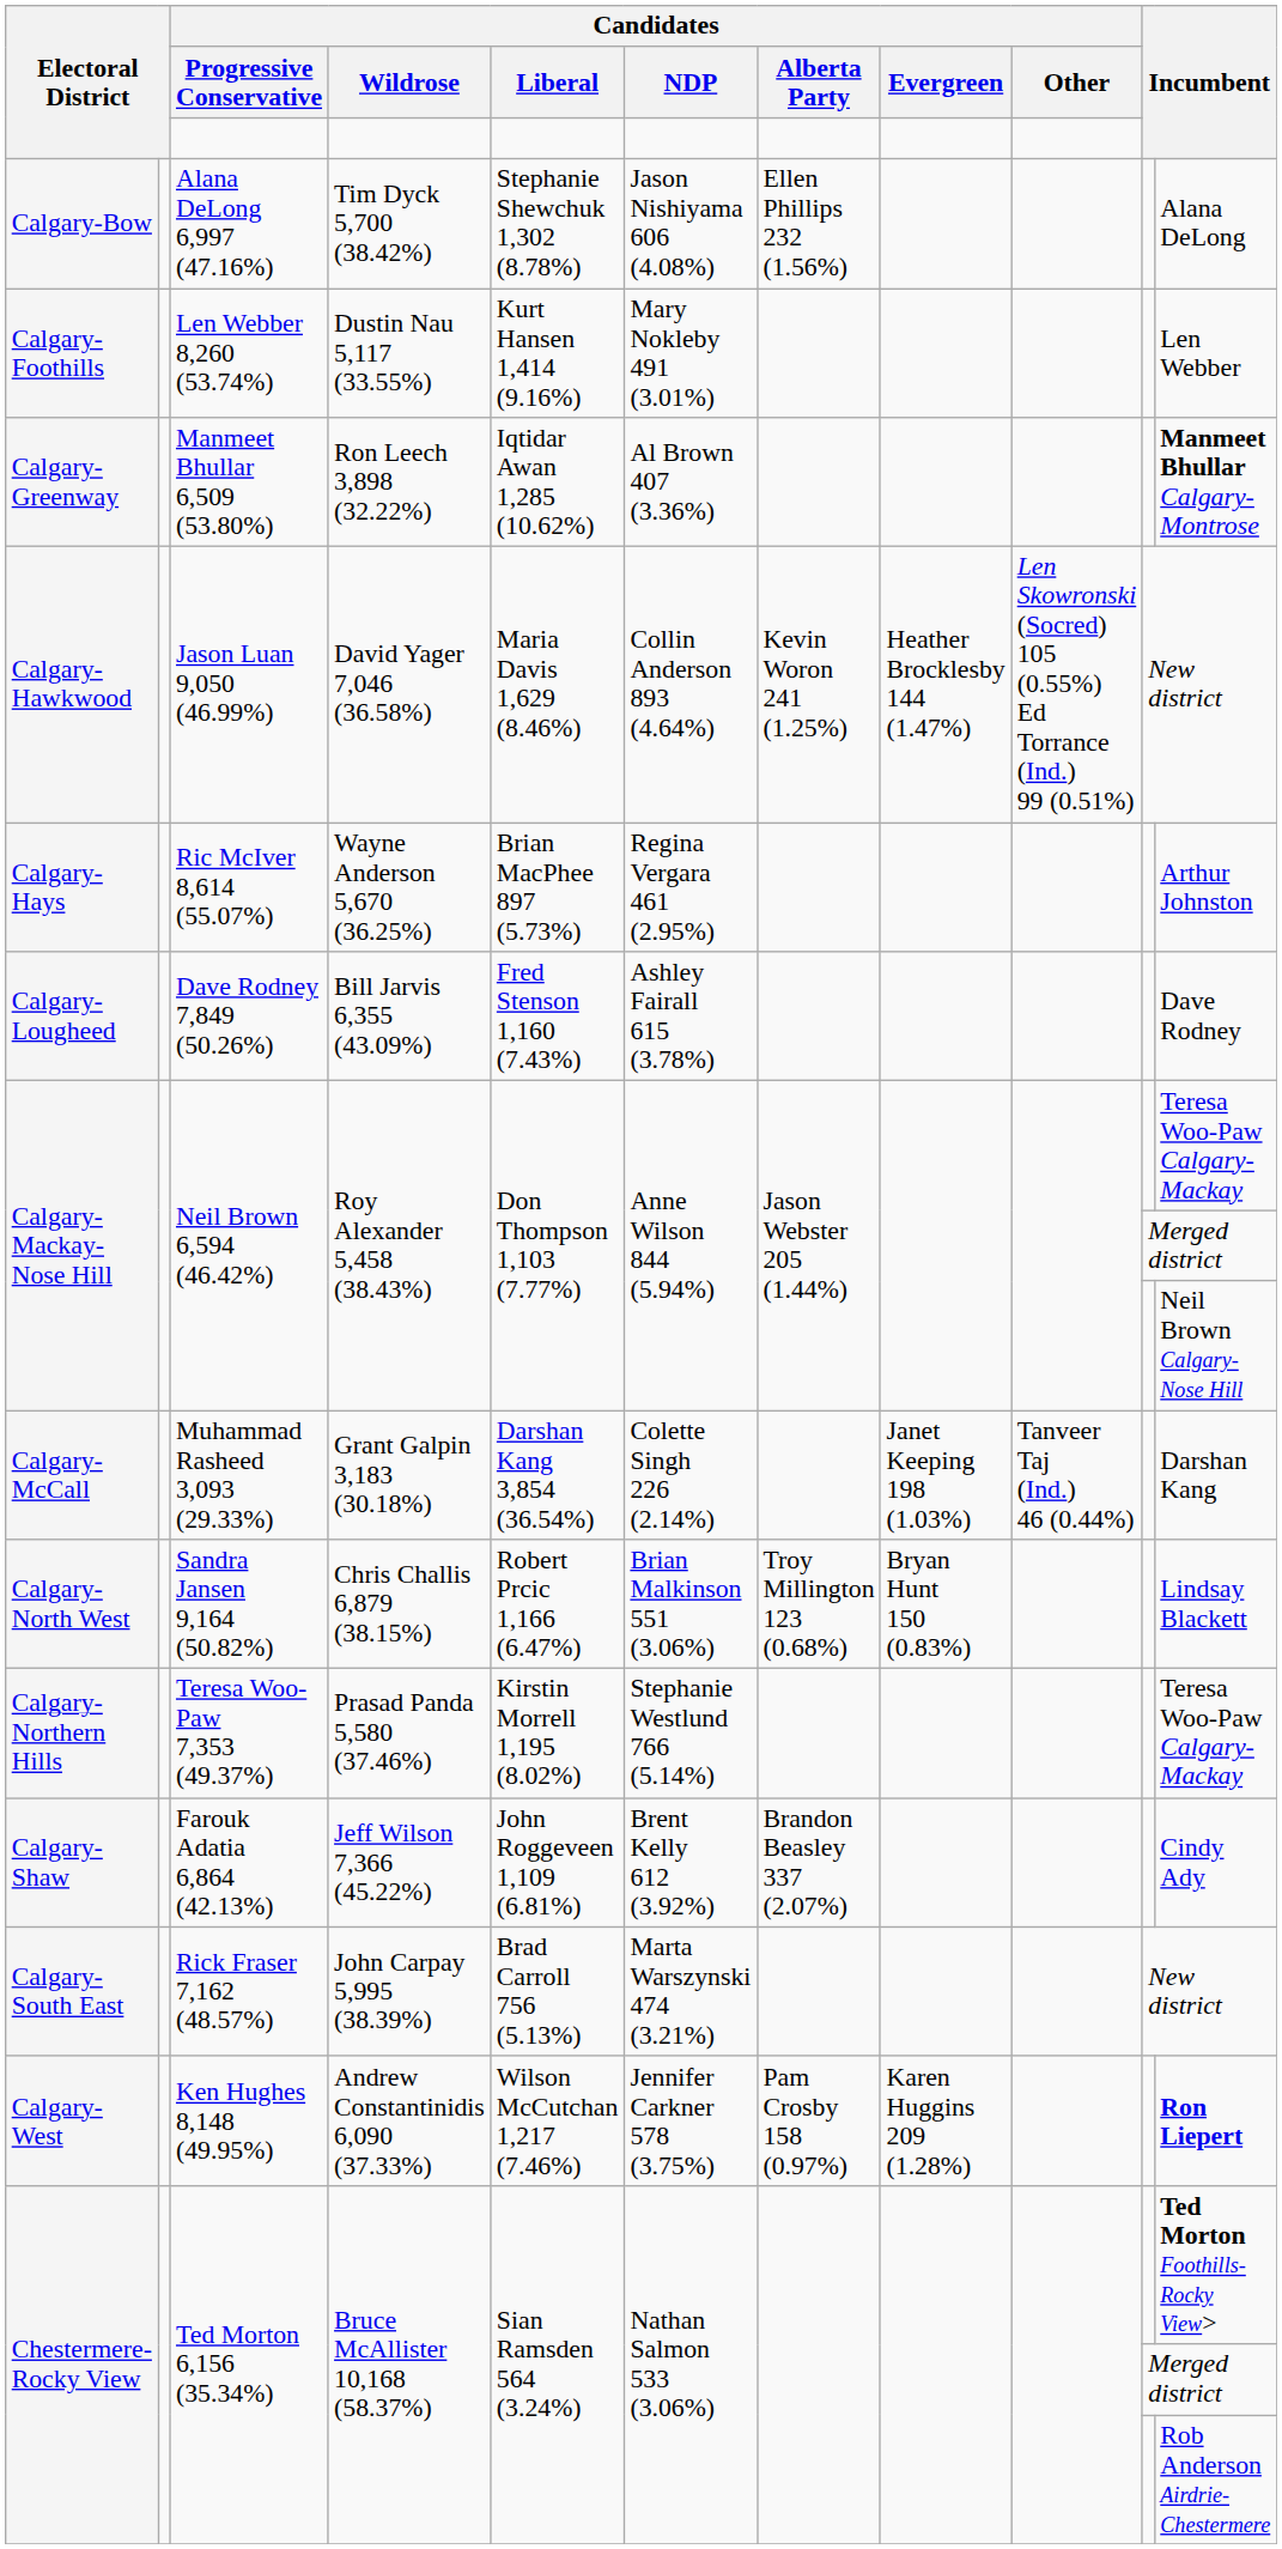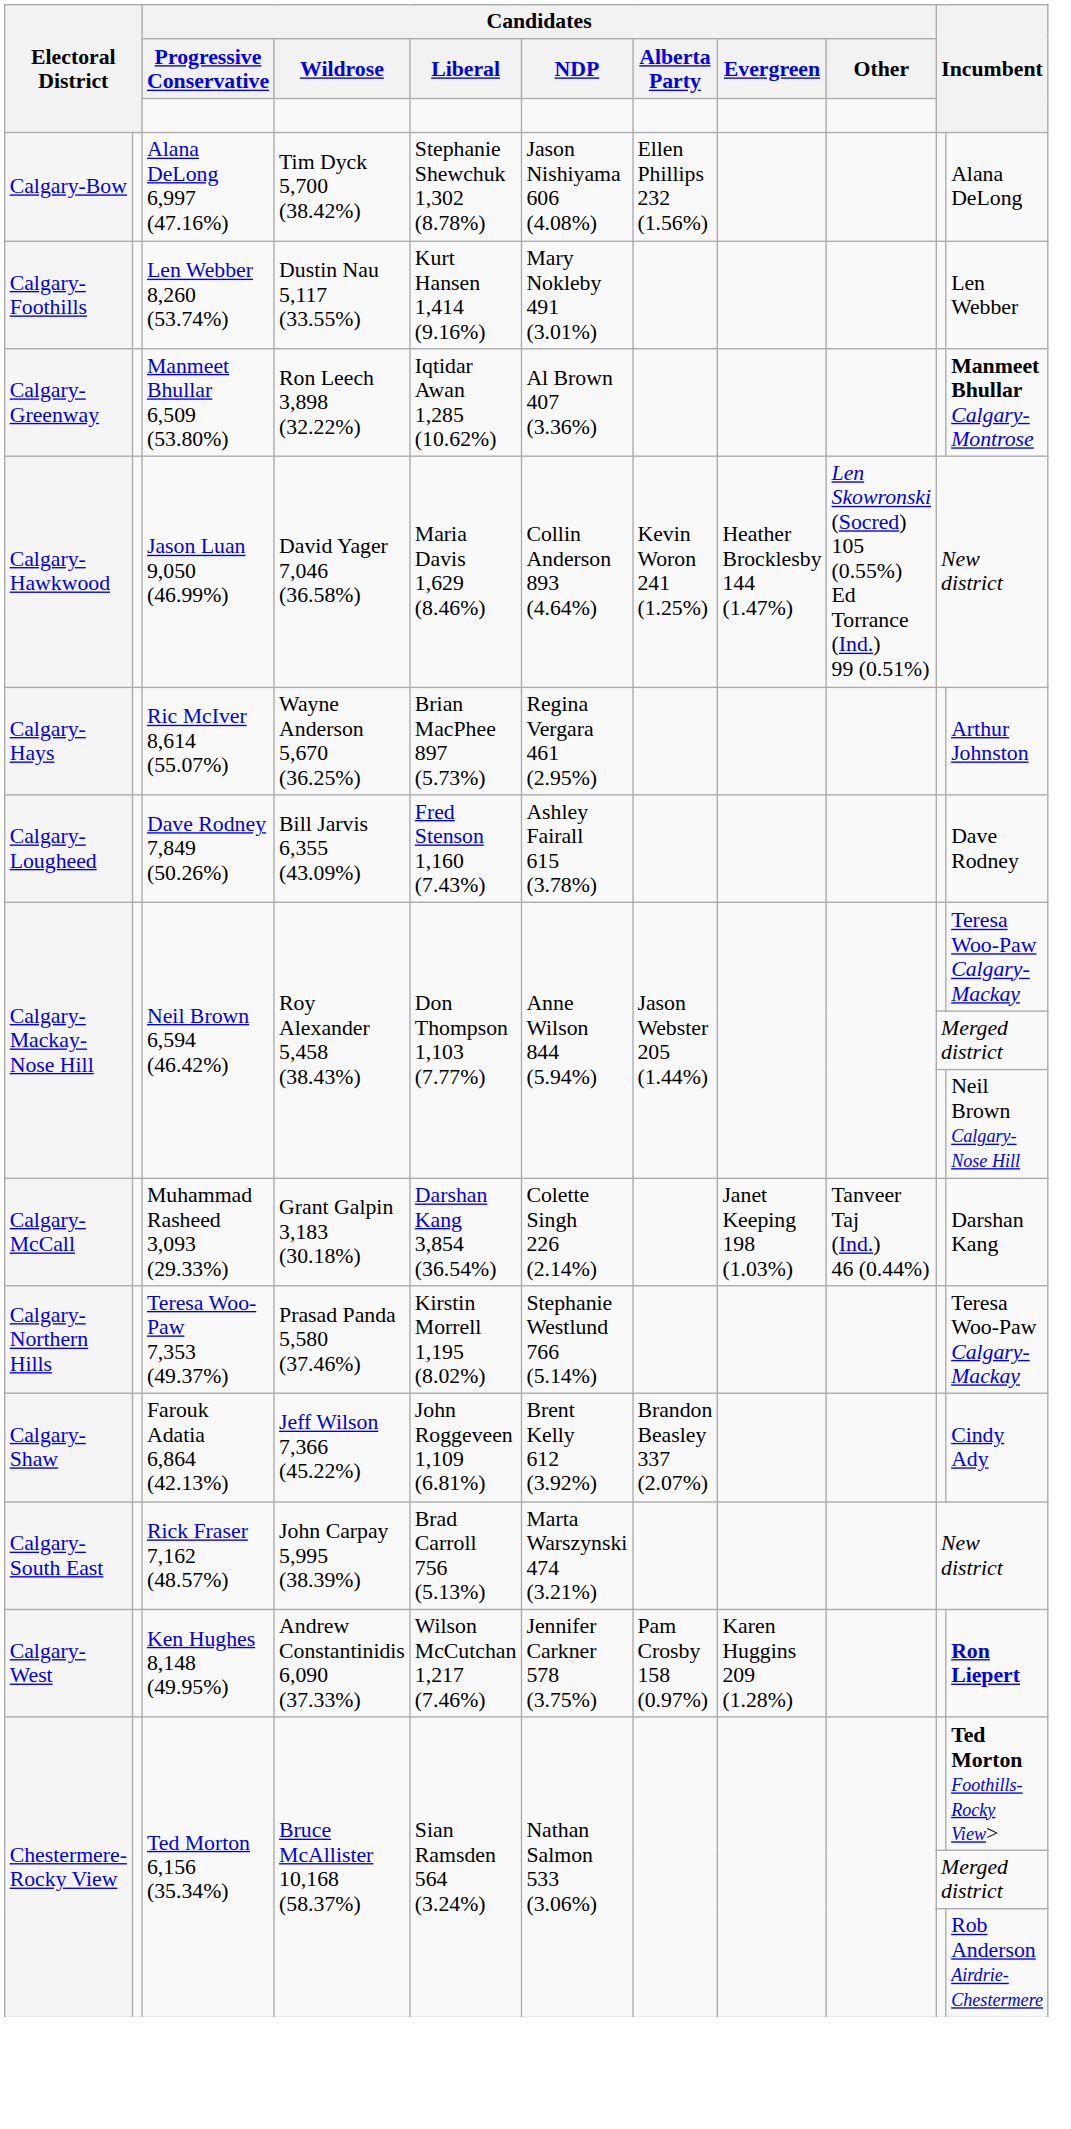- row: Calgary-North West | Sandra Jansen 9,164 (50.82%) | Chris Challis 6,879 (38.15%) | Robert Prcic 1,166 (6.47%) | Brian Malkinson 551 (3.06%) | Troy Millington 123 (0.68%) | Bryan Hunt 150 (0.83%) | Lindsay Blackett
